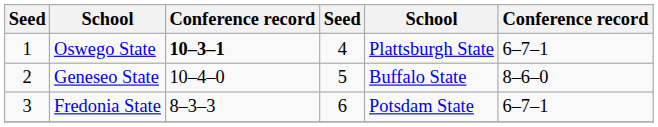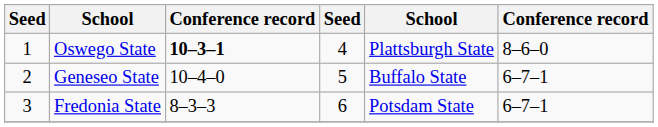Oswego State | column 6: 6–7–1 -> 8–6–0
Geneseo State | column 6: 8–6–0 -> 6–7–1
